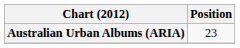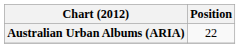Australian Urban Albums (ARIA) | Position: 23 -> 22
